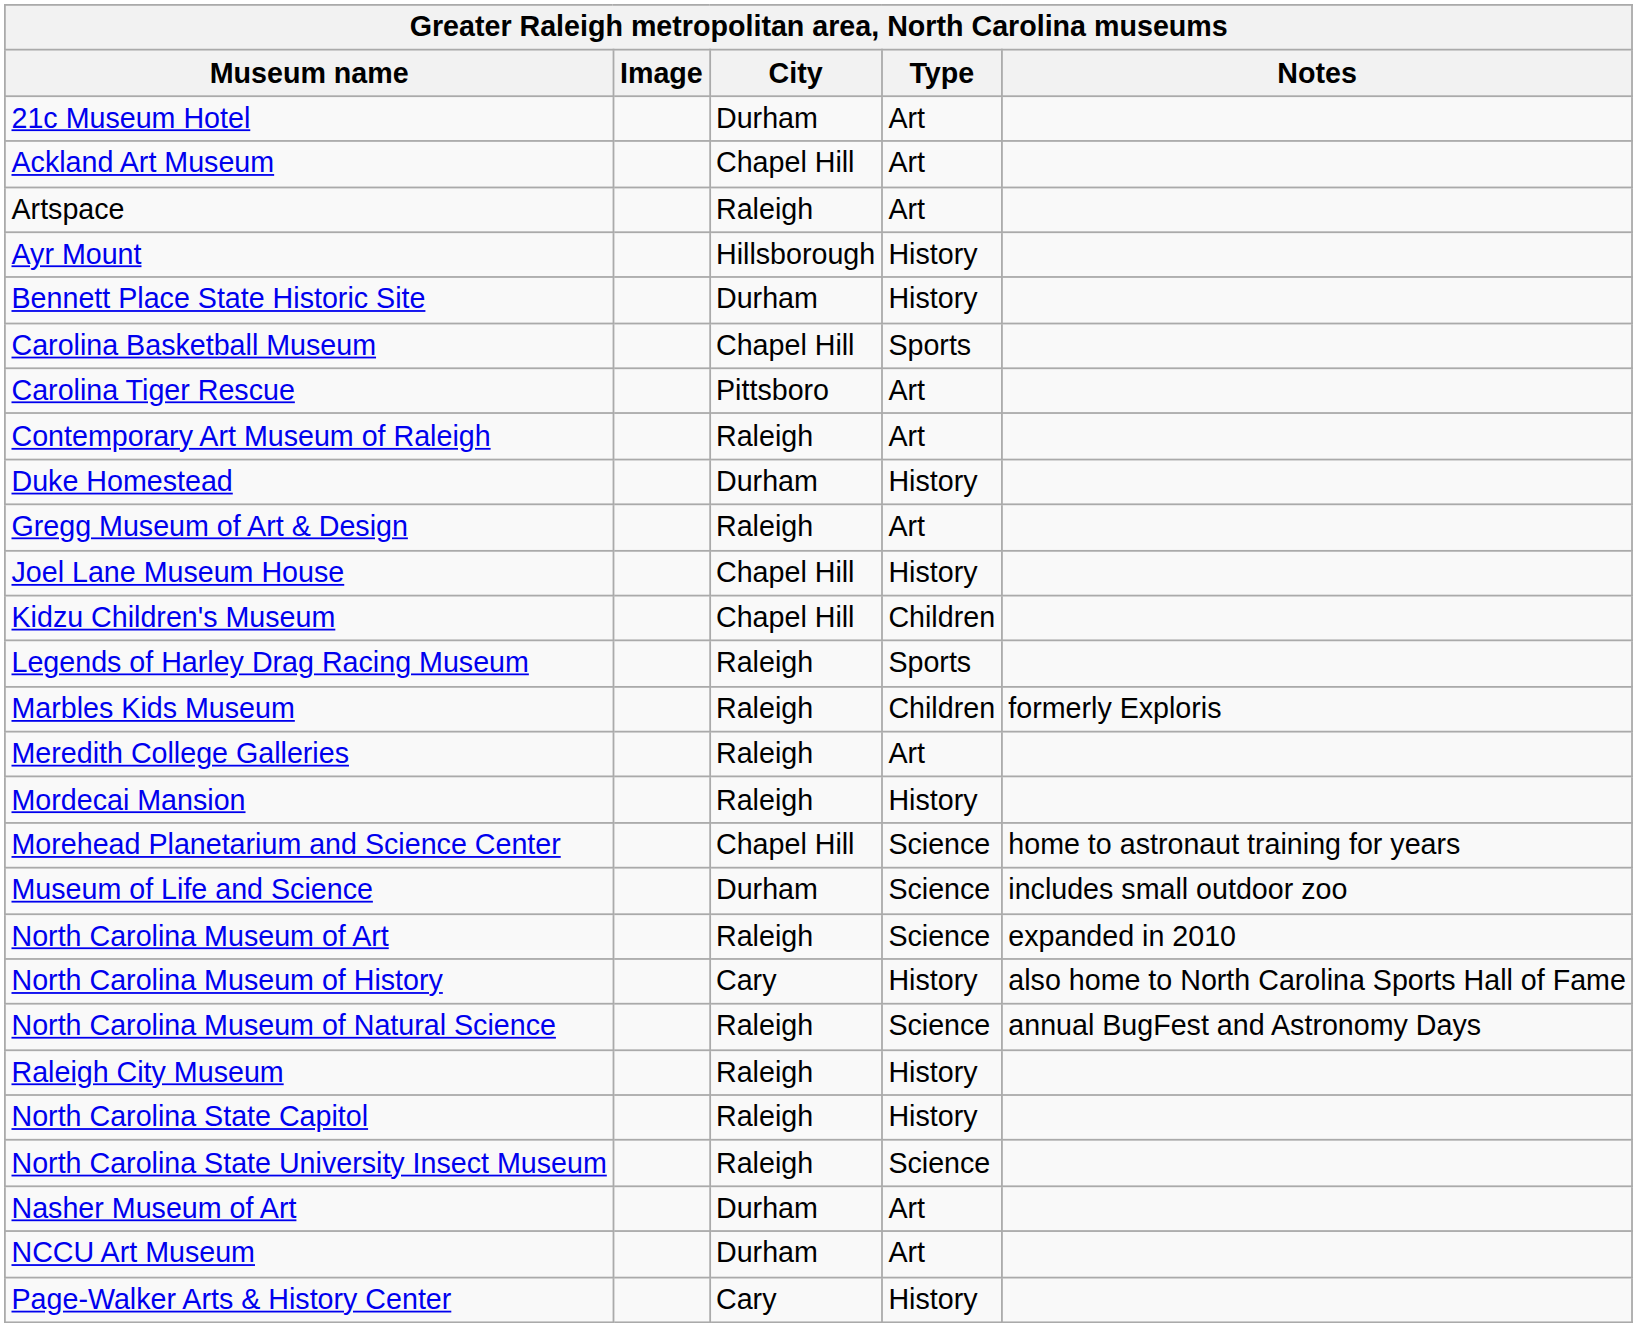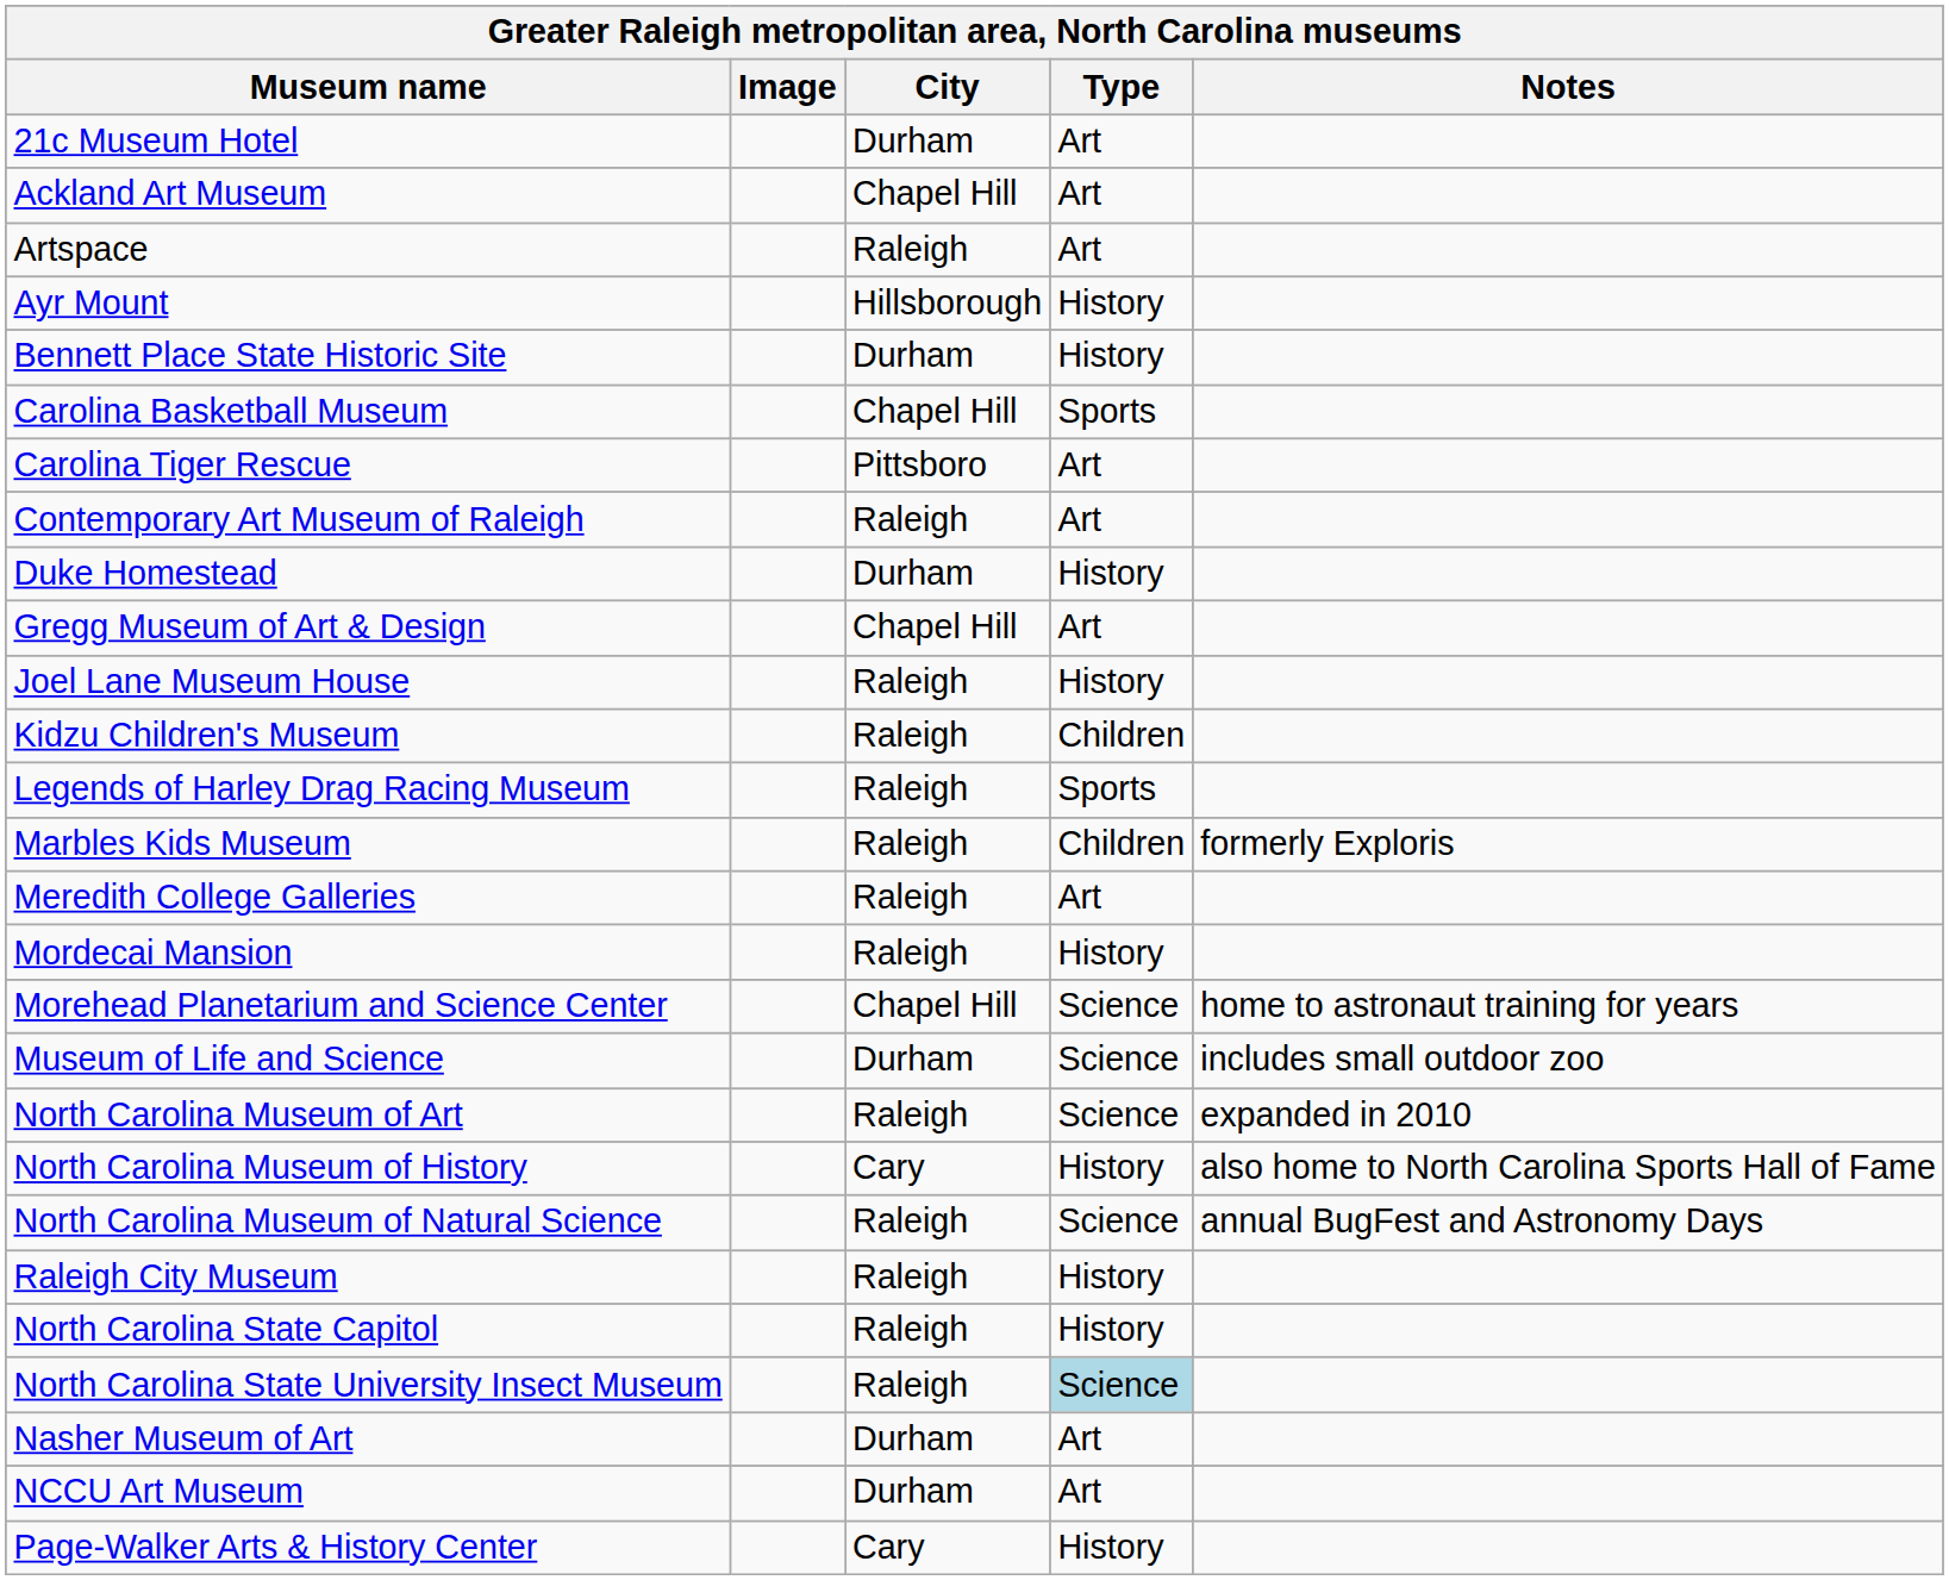Gregg Museum of Art & Design | City: Raleigh -> Chapel Hill
Joel Lane Museum House | City: Chapel Hill -> Raleigh
Kidzu Children's Museum | City: Chapel Hill -> Raleigh
North Carolina State University Insect Museum | Type: no background -> lightblue background
